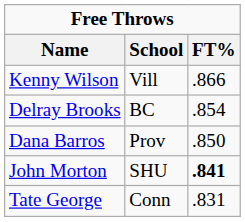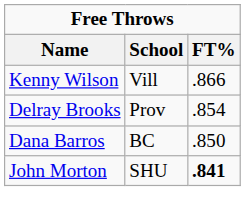Delray Brooks | School: BC -> Prov
Dana Barros | School: Prov -> BC
- row: Tate George | Conn | .831
